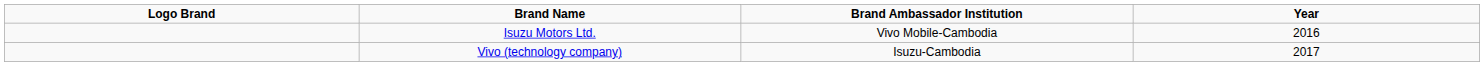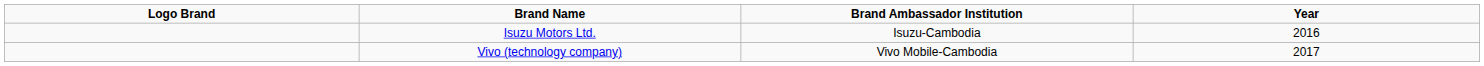Isuzu Motors Ltd. | column 3: Vivo Mobile-Cambodia -> Isuzu-Cambodia
Vivo (technology company) | column 3: Isuzu-Cambodia -> Vivo Mobile-Cambodia
